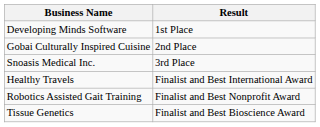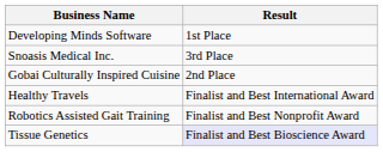rows swapped: Gobai Culturally Inspired Cuisine <-> Snoasis Medical Inc.
Tissue Genetics | Result: no background -> lavender background
